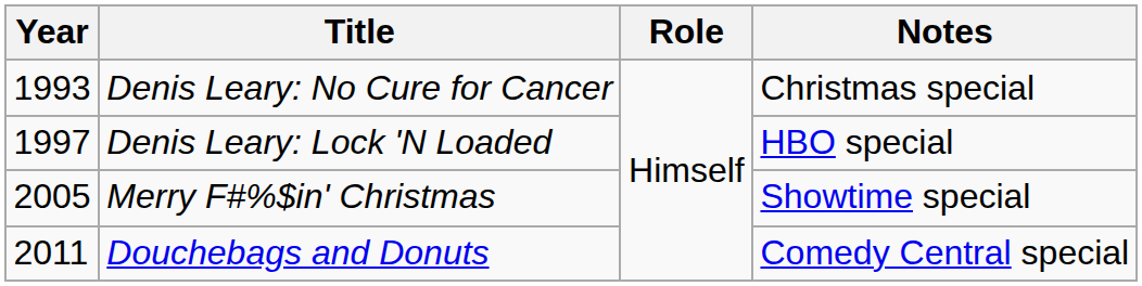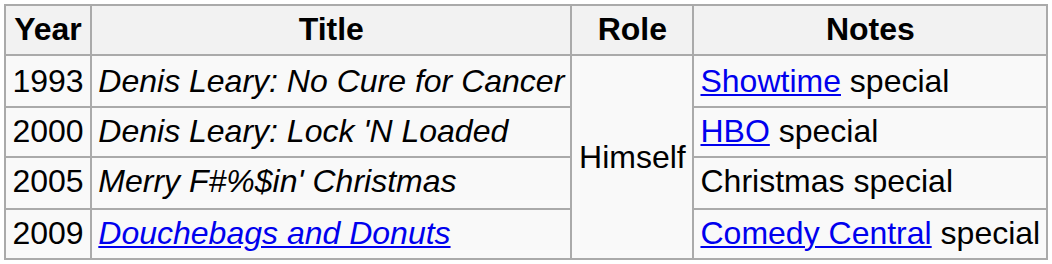Denis Leary: No Cure for Cancer | Notes: Christmas special -> Showtime special
Denis Leary: Lock 'N Loaded | Year: 1997 -> 2000
Merry F#%$in' Christmas | Notes: Showtime special -> Christmas special
Douchebags and Donuts | Year: 2011 -> 2009
